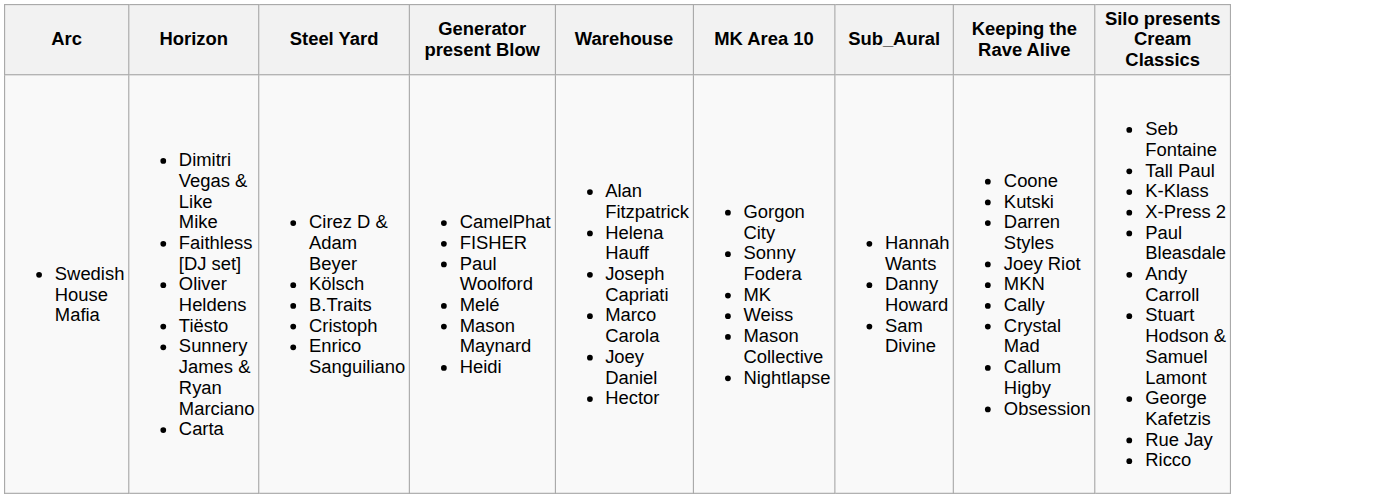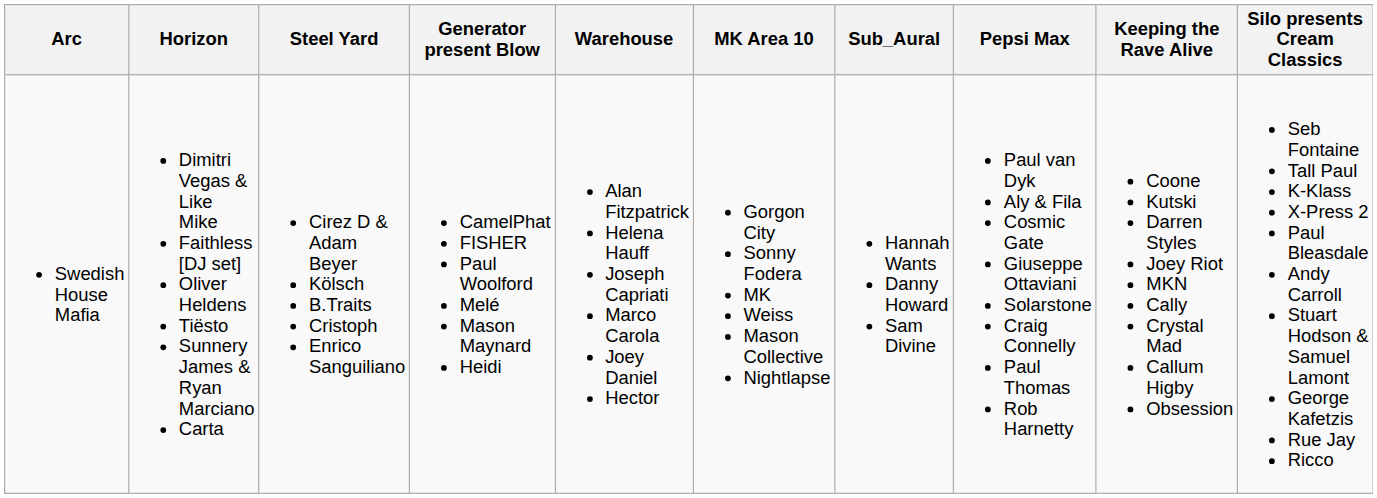+ column: Pepsi Max | Paul van Dyk Aly & Fila Cosmic Gate Giuseppe Ottaviani Solarstone Craig Connelly Paul Thomas Rob Harnetty
